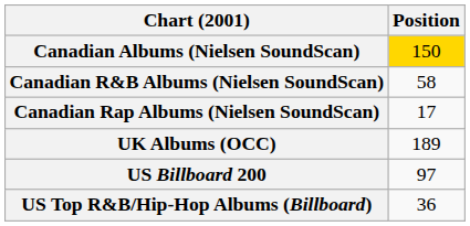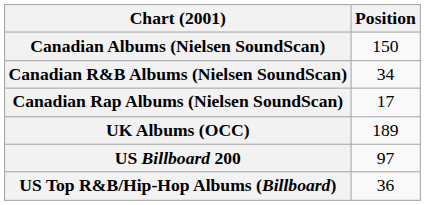Canadian Albums (Nielsen SoundScan) | Position: gold background -> no background
Canadian R&B Albums (Nielsen SoundScan) | Position: 58 -> 34
